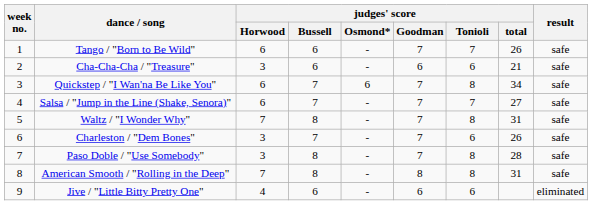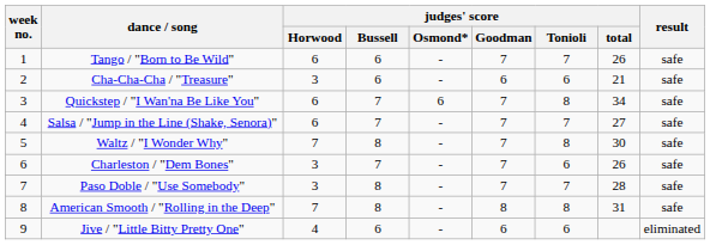Waltz / "I Wonder Why" | judges' score / total: 31 -> 30
Paso Doble / "Use Somebody" | judges' score / Tonioli: 8 -> 7
